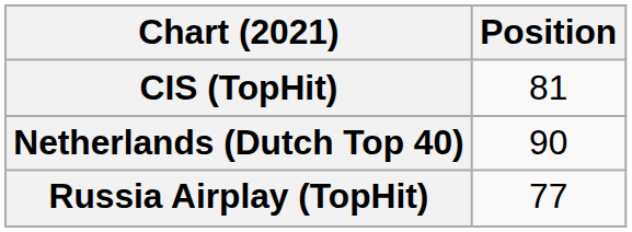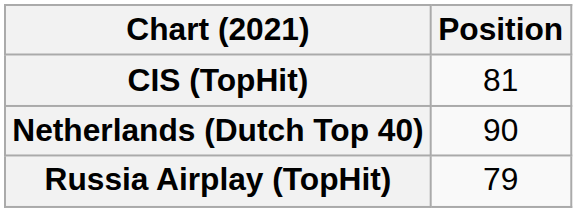Russia Airplay (TopHit) | Position: 77 -> 79
